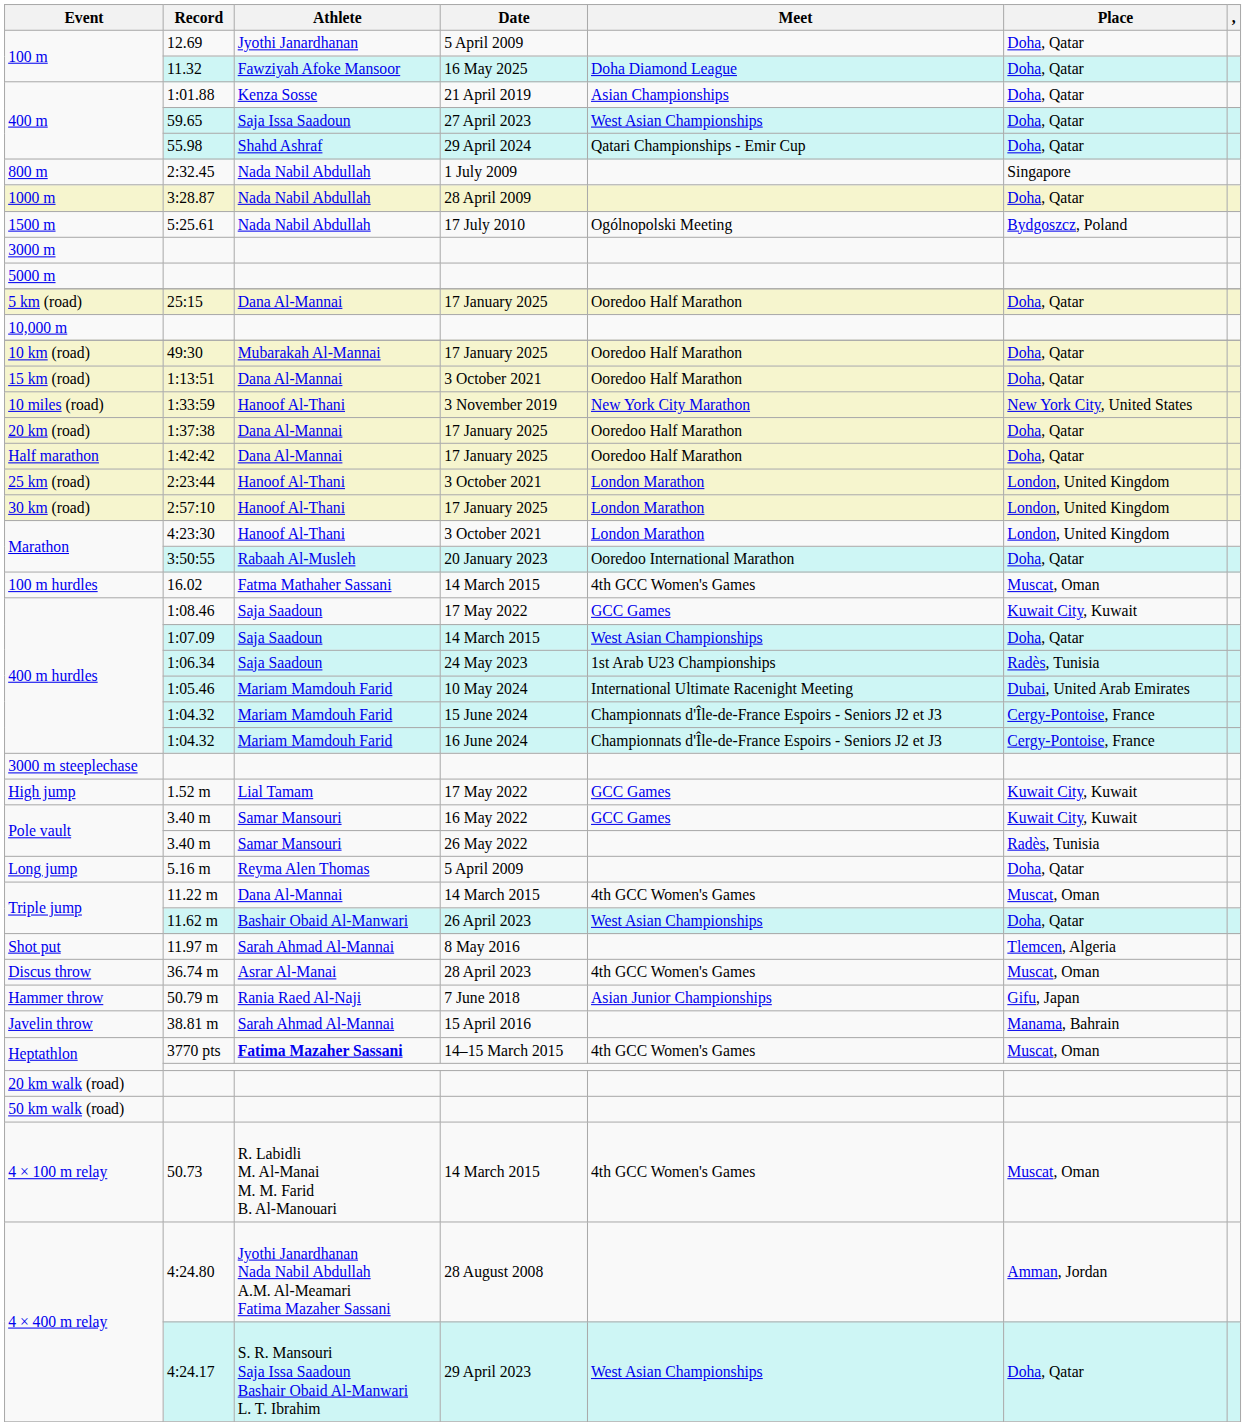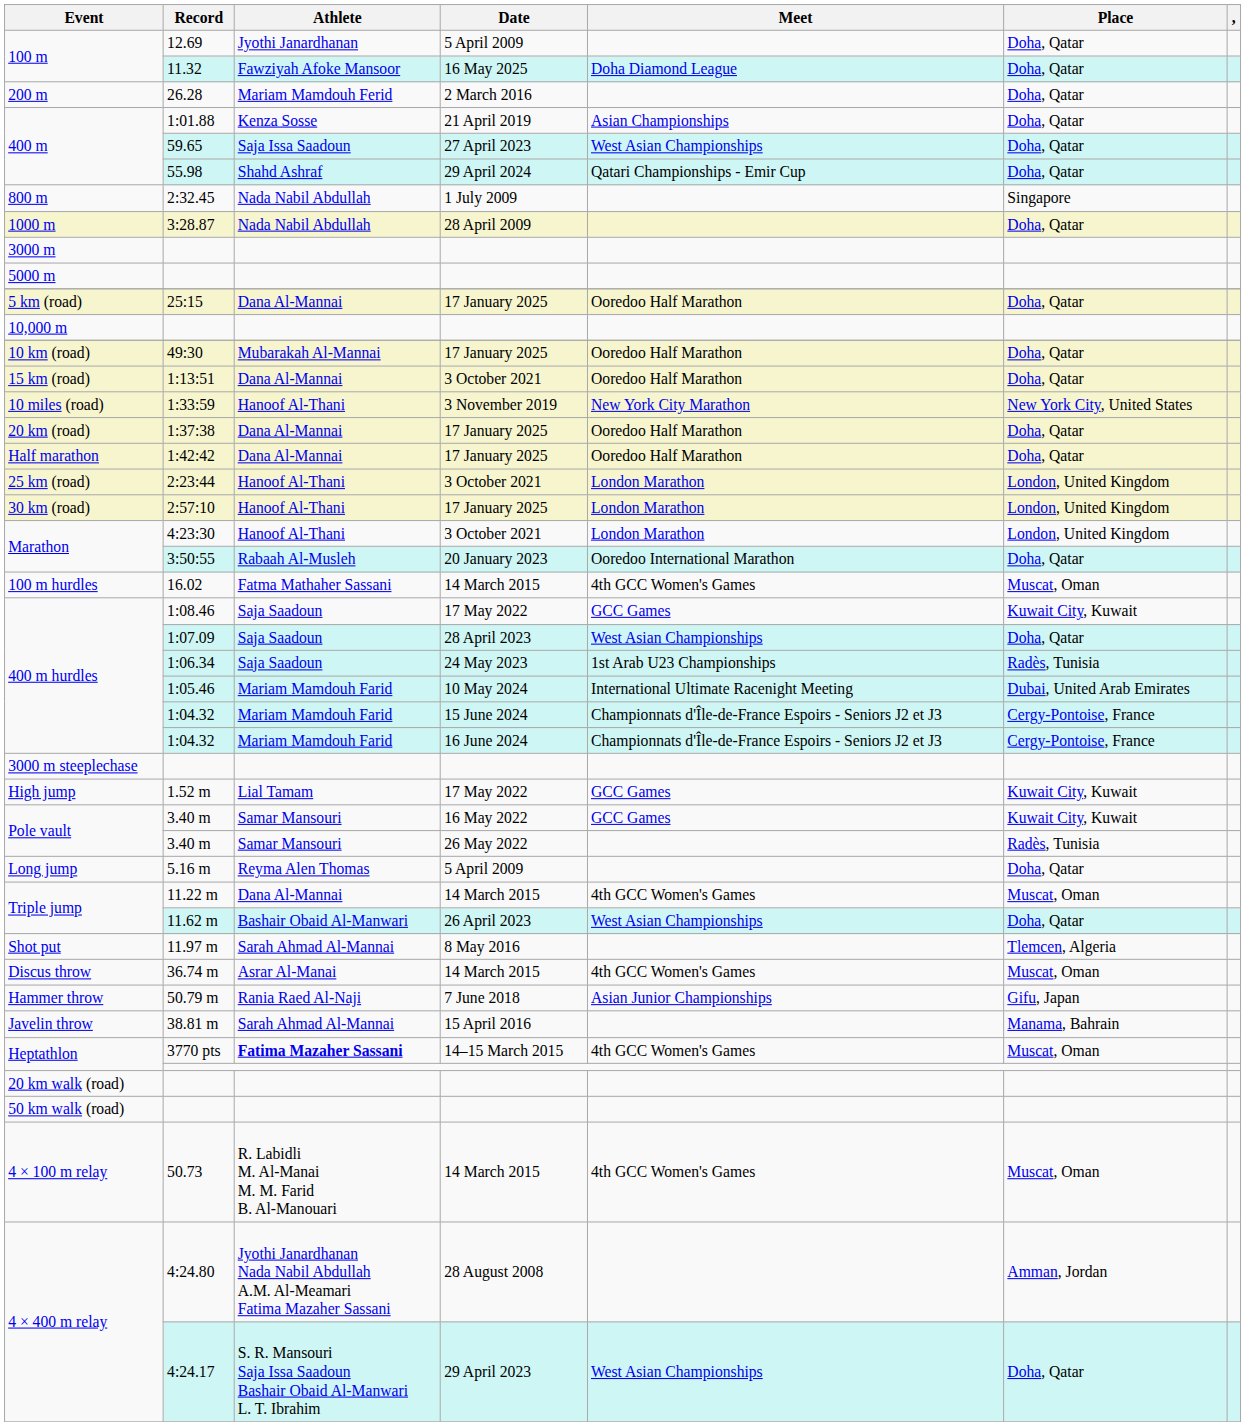+ row: 200 m | 26.28 | Mariam Mamdouh Ferid | 2 March 2016 | Doha, Qatar
- row: 1500 m | 5:25.61 | Nada Nabil Abdullah | 17 July 2010 | Ogólnopolski Meeting | Bydgoszcz, Poland
1:07.09 | Date: 14 March 2015 -> 28 April 2023
36.74 m | Date: 28 April 2023 -> 14 March 2015
